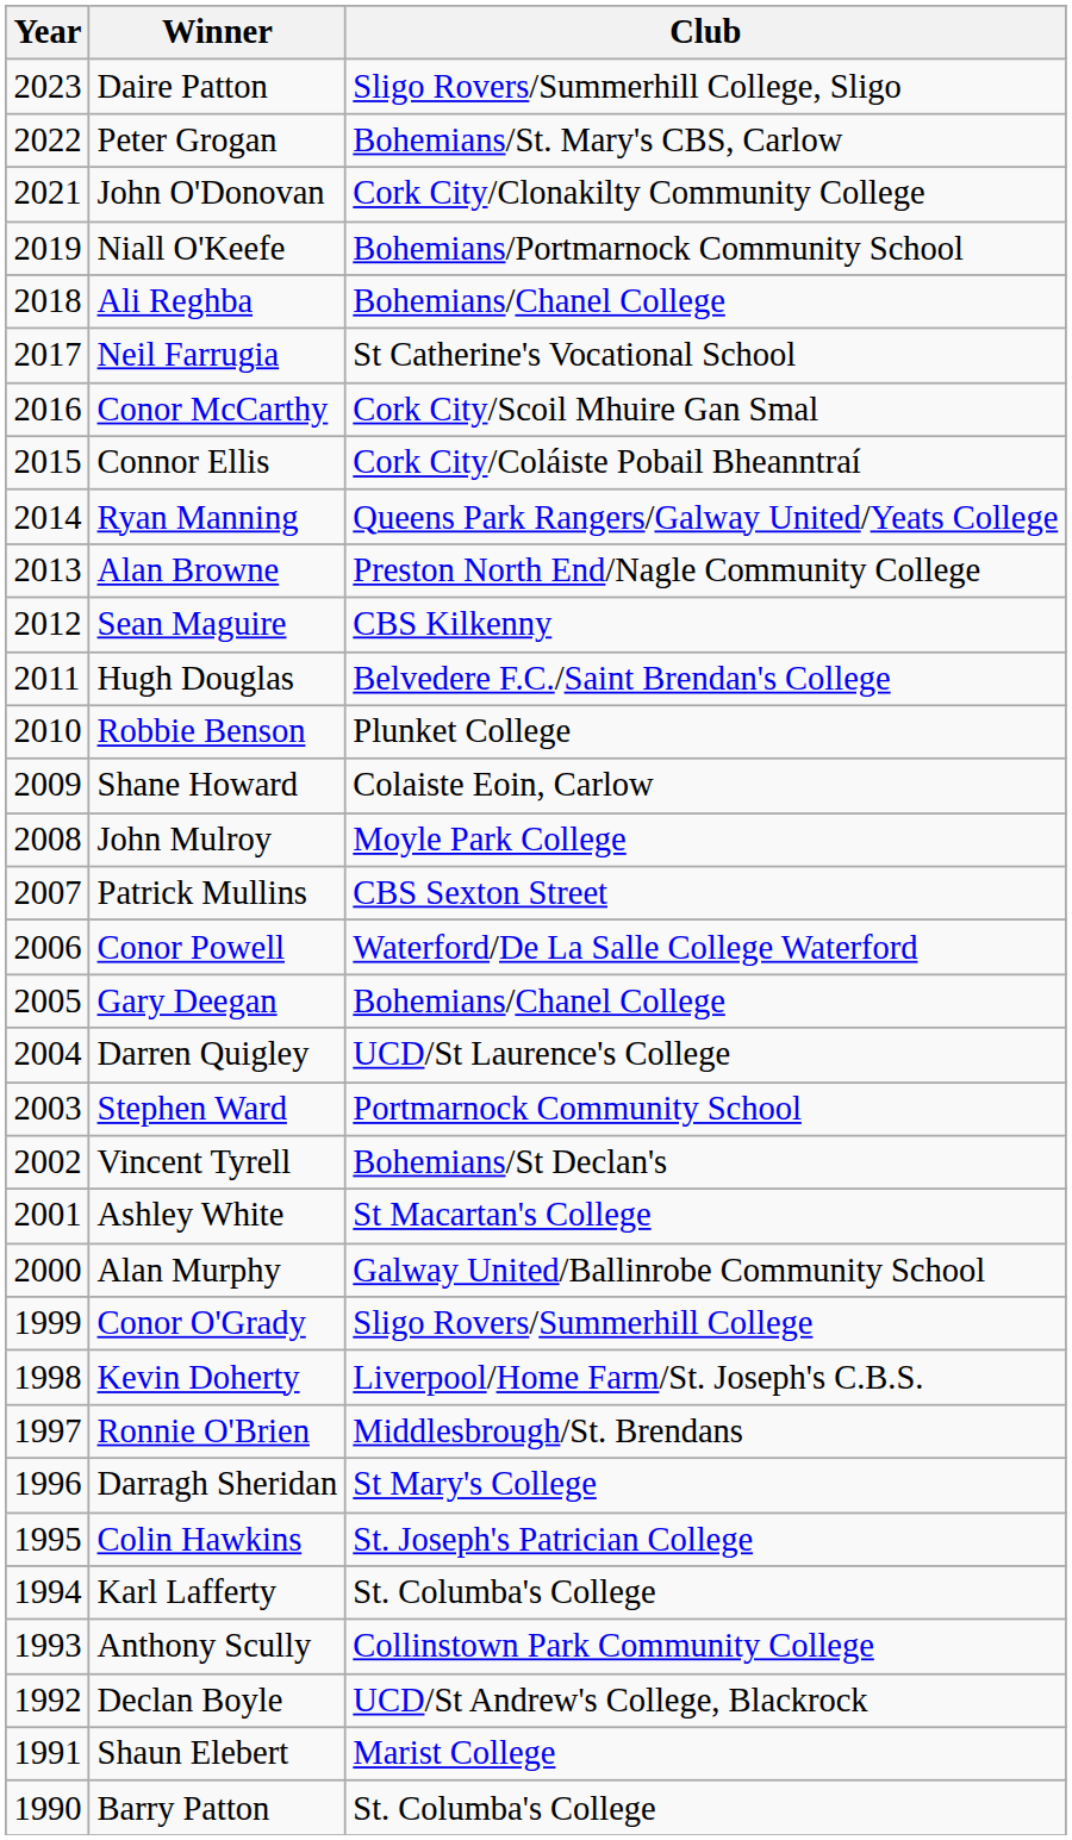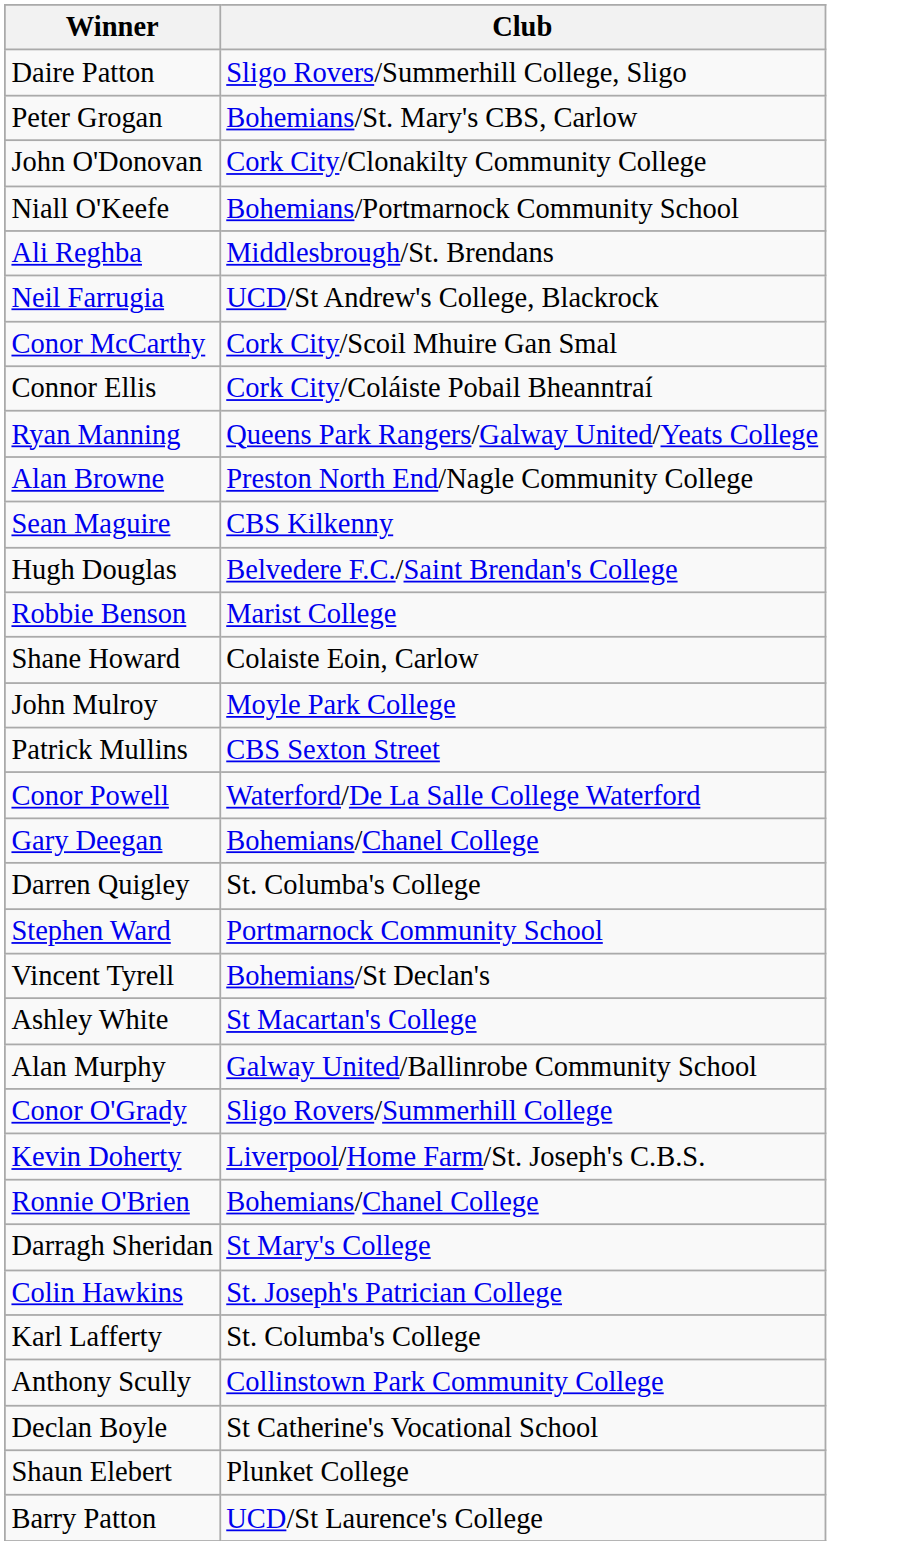- column: Year | 2023 | 2022 | 2021 | 2019 | 2018 | 2017 | 2016 | 2015 | 2014 | 2013 | 2012 | 2011 | 2010 | 2009 | 2008 | 2007 | 2006 | 2005 | 2004 | 2003 | 2002 | 2001 | 2000 | 1999 | 1998 | 1997 | 1996 | 1995 | 1994 | 1993 | 1992 | 1991 | 1990
Ali Reghba | Club: Bohemians/Chanel College -> Middlesbrough/St. Brendans
Neil Farrugia | Club: St Catherine's Vocational School -> UCD/St Andrew's College, Blackrock
Robbie Benson | Club: Plunket College -> Marist College
Darren Quigley | Club: UCD/St Laurence's College -> St. Columba's College
Ronnie O'Brien | Club: Middlesbrough/St. Brendans -> Bohemians/Chanel College
Declan Boyle | Club: UCD/St Andrew's College, Blackrock -> St Catherine's Vocational School
Shaun Elebert | Club: Marist College -> Plunket College
Barry Patton | Club: St. Columba's College -> UCD/St Laurence's College
